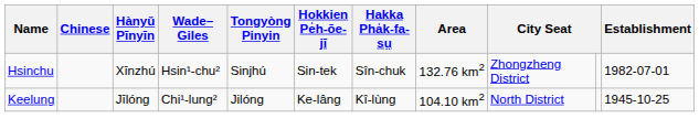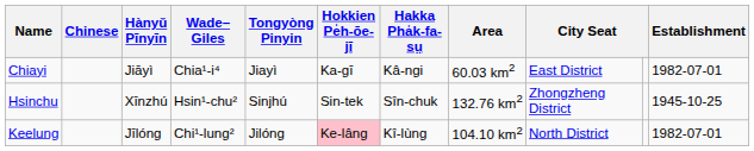+ row: Chiayi | Jiāyì | Chia¹-i⁴ | Jiayì | Ka-gī | Kâ-ngi | 60.03 km2 | East District | 1982-07-01
Hsinchu | Establishment: 1982-07-01 -> 1945-10-25
Keelung | Hokkien Pe̍h-ōe-jī: no background -> pink background
Keelung | Establishment: 1945-10-25 -> 1982-07-01
